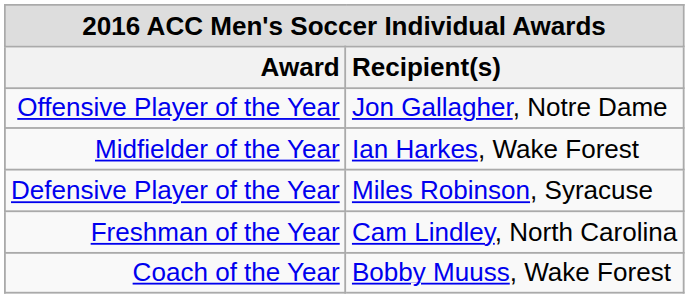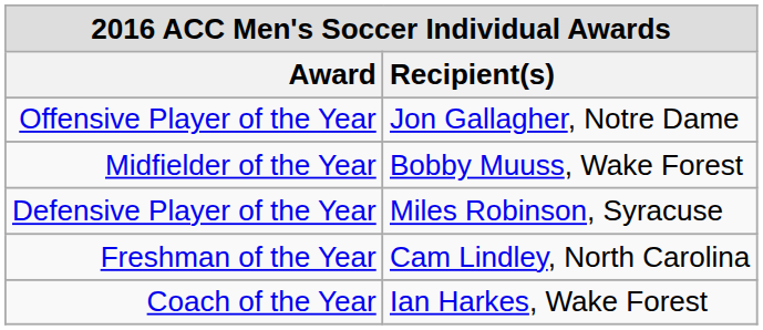Midfielder of the Year | Recipient(s): Ian Harkes, Wake Forest -> Bobby Muuss, Wake Forest
Coach of the Year | Recipient(s): Bobby Muuss, Wake Forest -> Ian Harkes, Wake Forest
